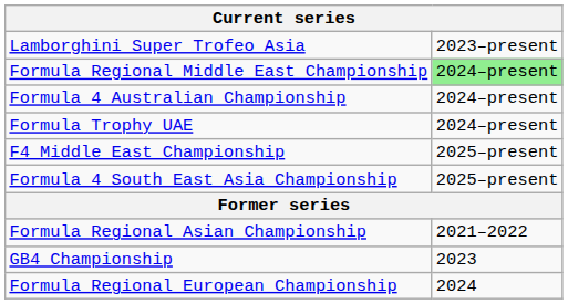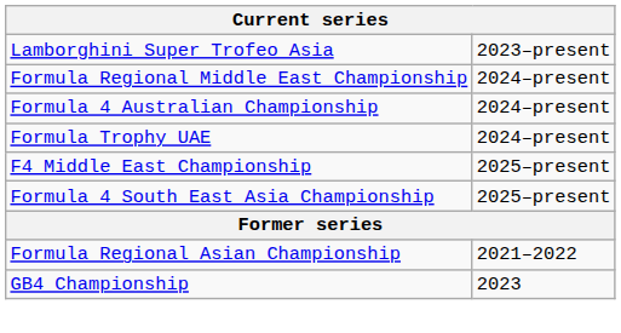Formula Regional Middle East Championship | column 2: lightgreen background -> no background
- row: Formula Regional European Championship | 2024
